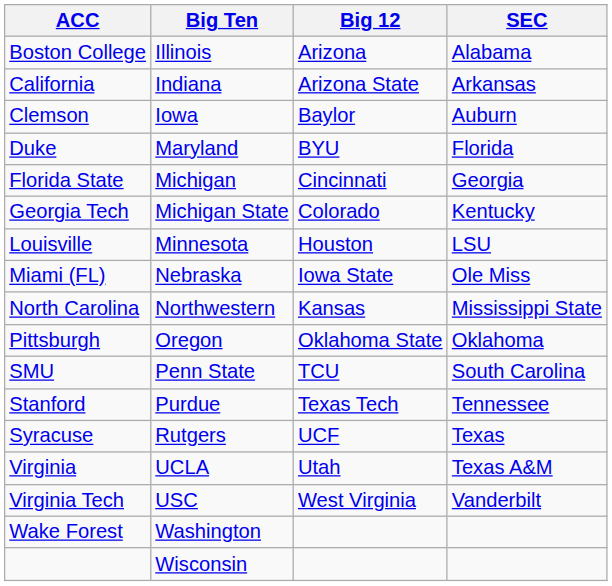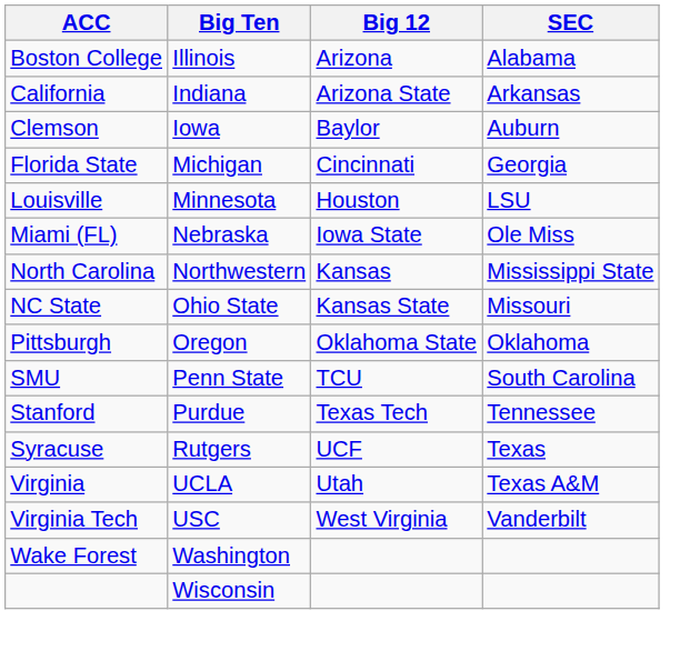- row: Duke | Maryland | BYU | Florida
- row: Georgia Tech | Michigan State | Colorado | Kentucky
+ row: NC State | Ohio State | Kansas State | Missouri
